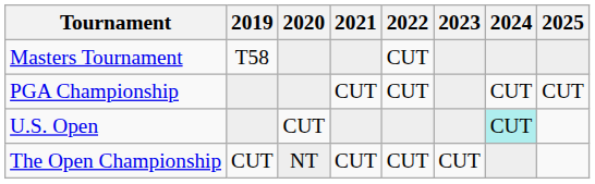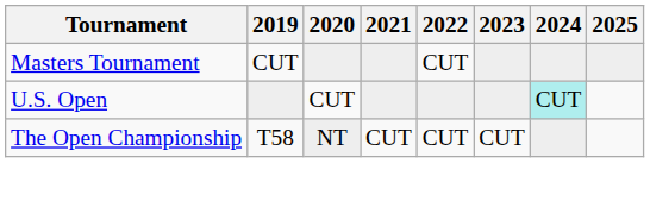Masters Tournament | 2019: T58 -> CUT
- row: PGA Championship | CUT | CUT | CUT | CUT
The Open Championship | 2019: CUT -> T58
